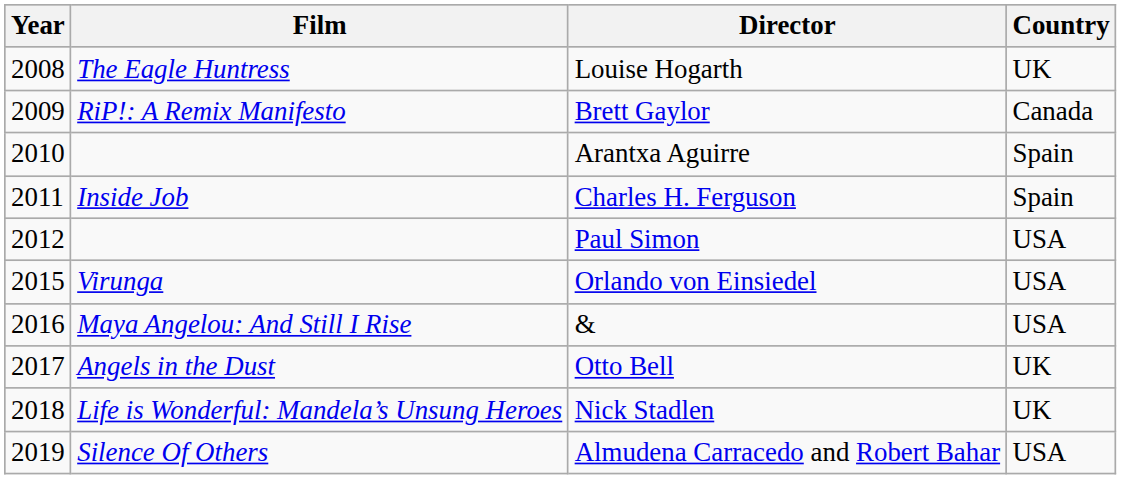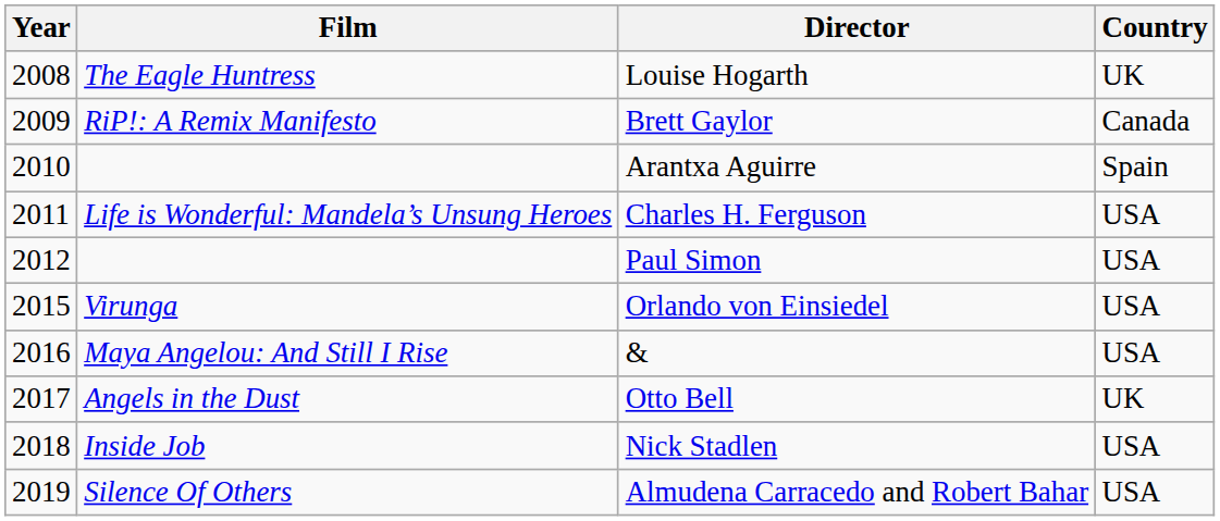Charles H. Ferguson | Film: Inside Job -> Life is Wonderful: Mandela’s Unsung Heroes
Charles H. Ferguson | Country: Spain -> USA
Nick Stadlen | Film: Life is Wonderful: Mandela’s Unsung Heroes -> Inside Job
Nick Stadlen | Country: UK -> USA
